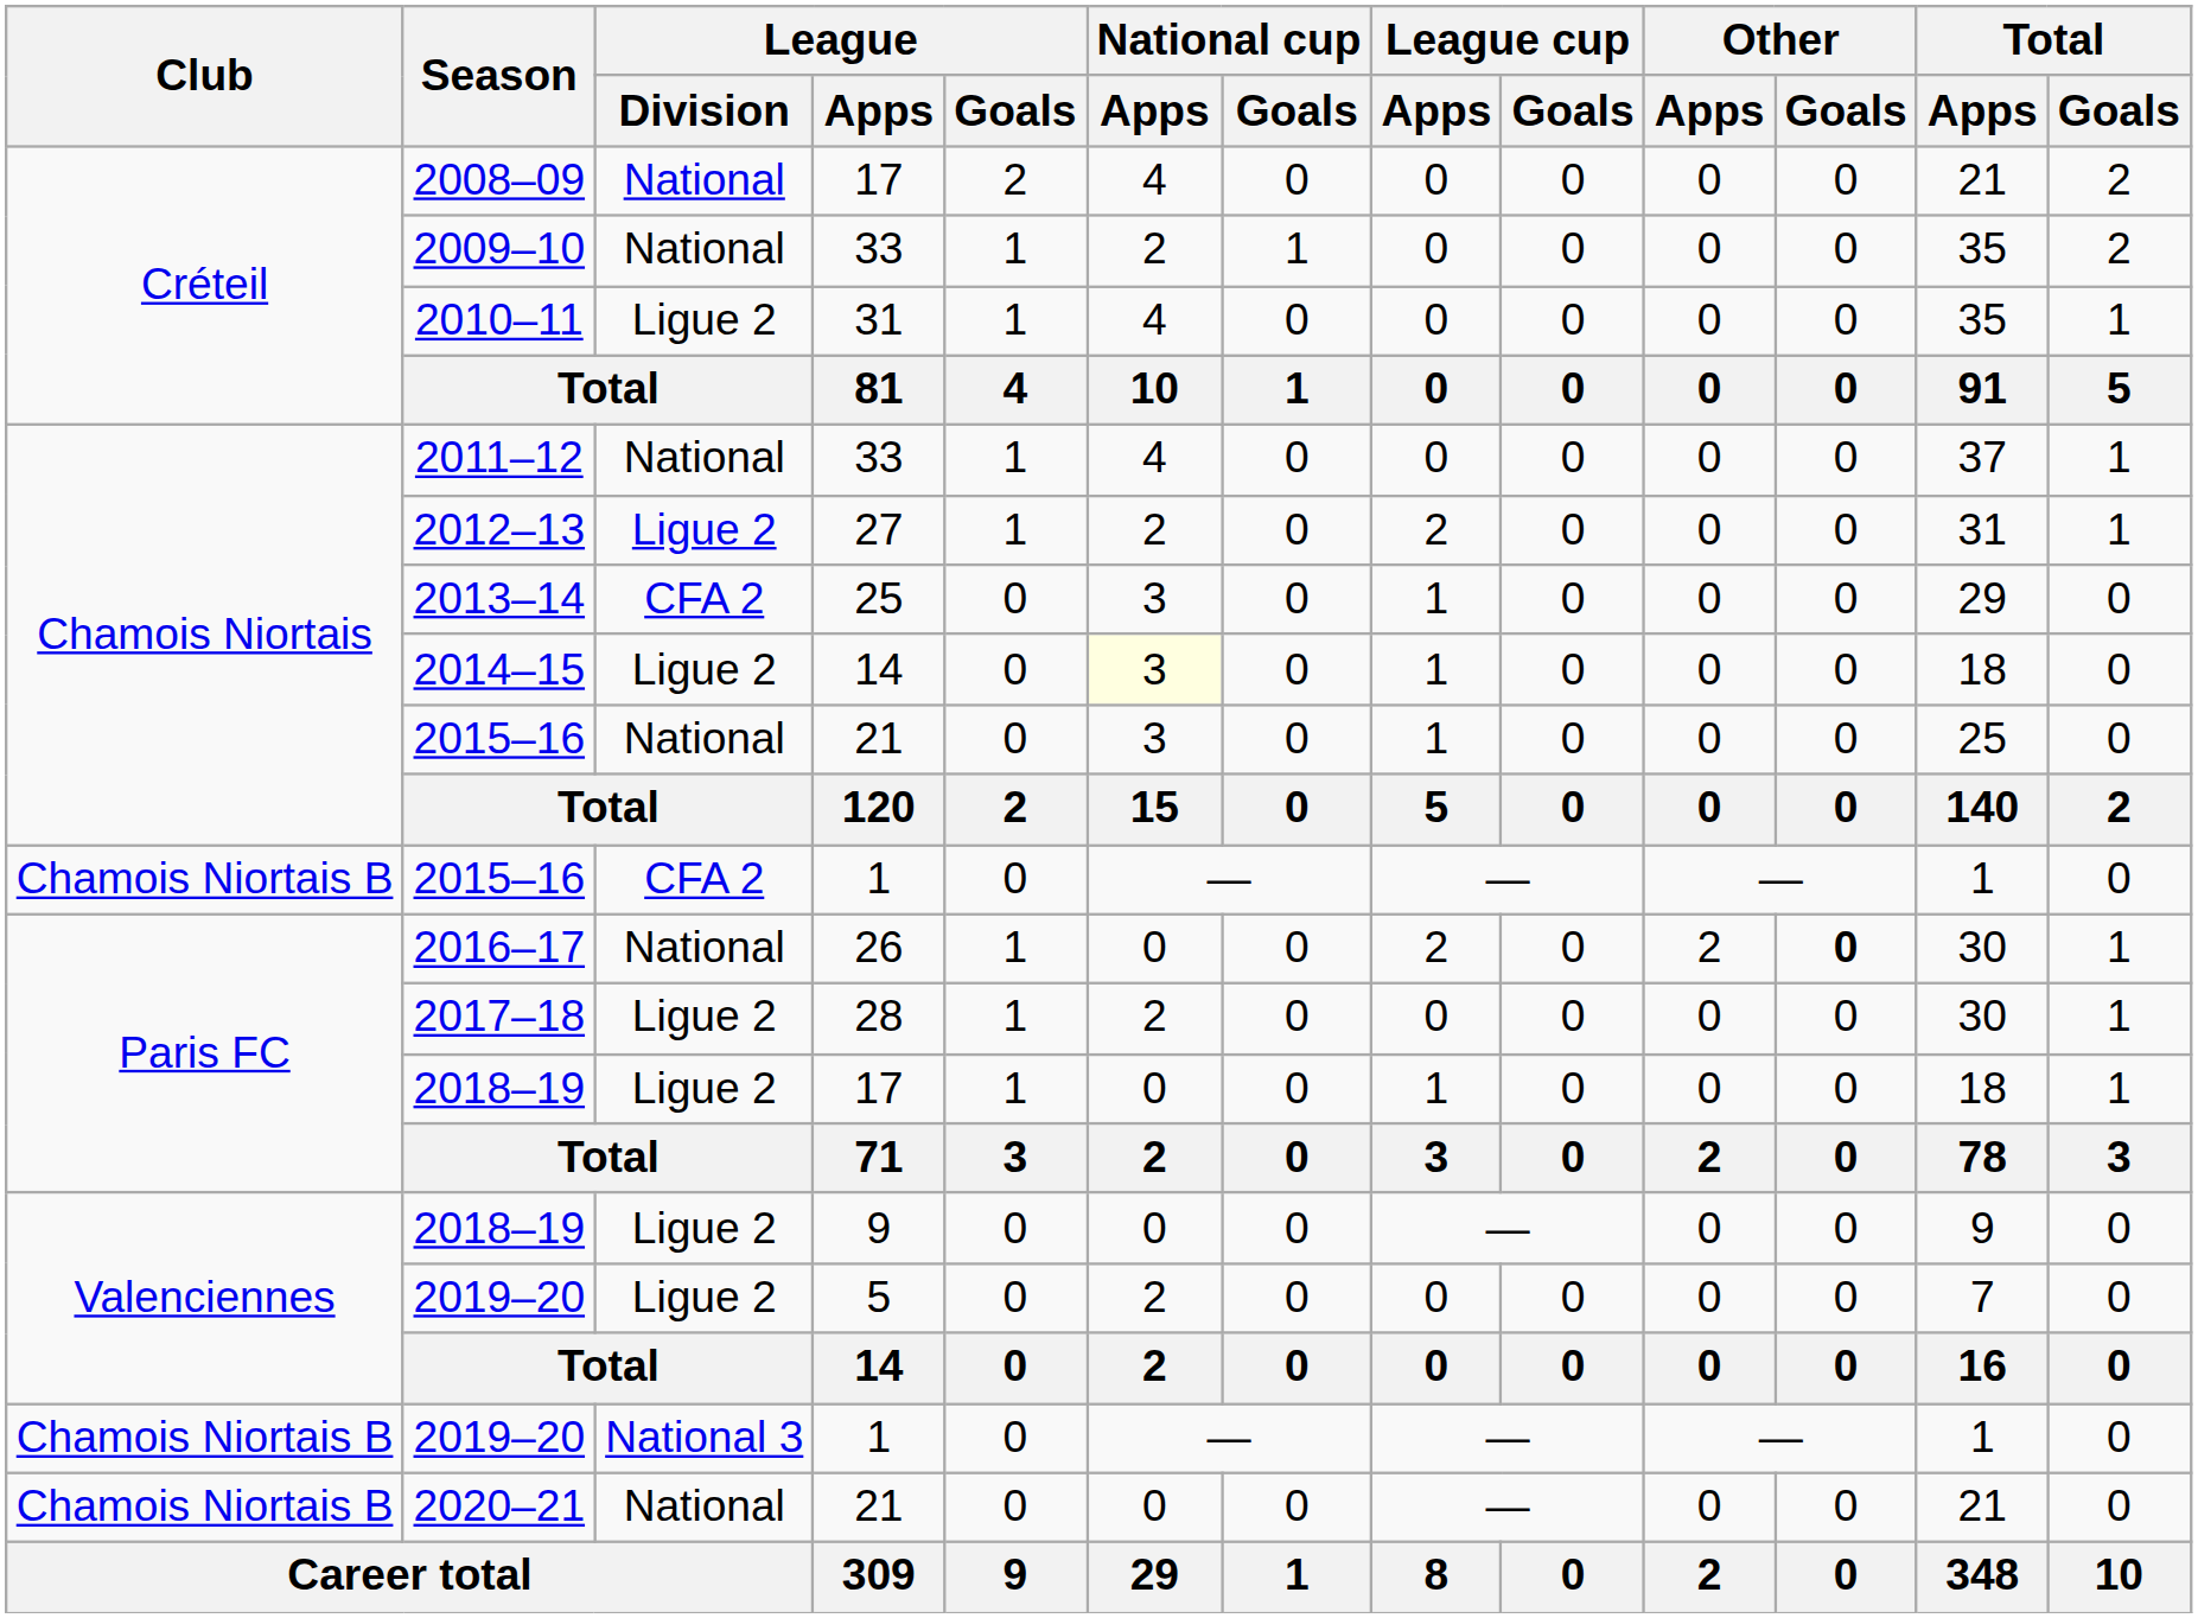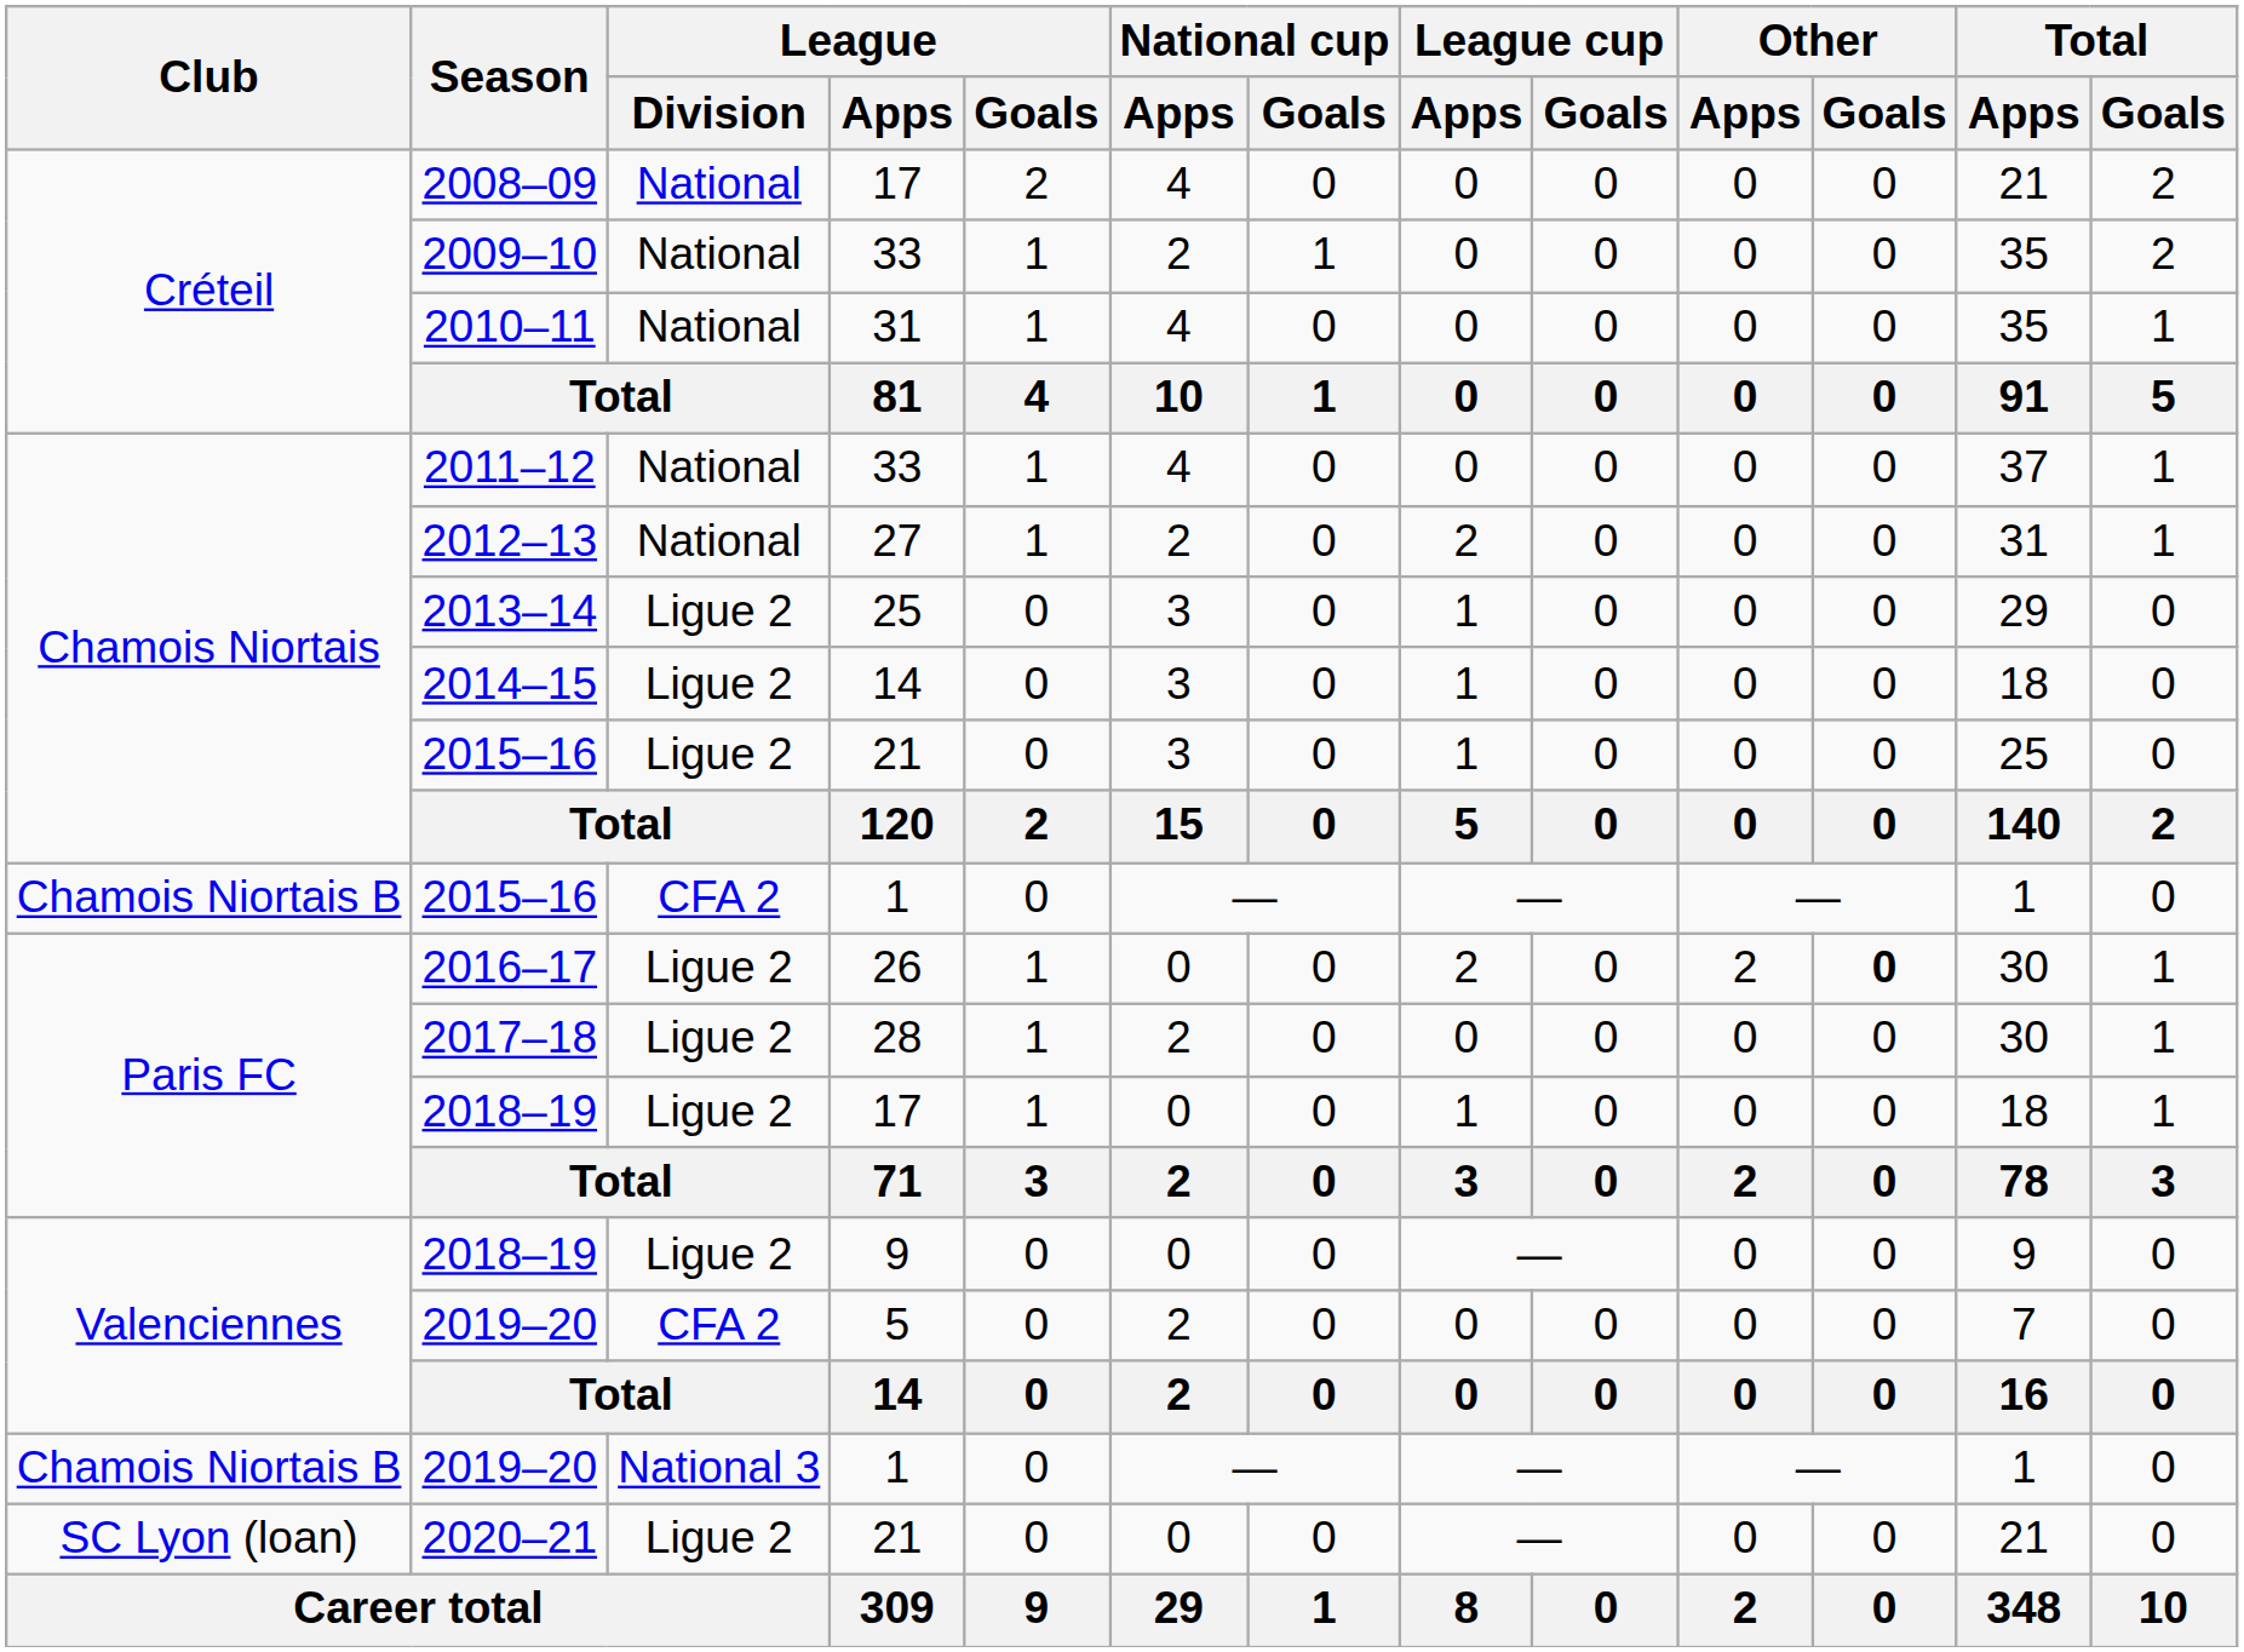2010–11 | League / Division: Ligue 2 -> National
2012–13 | League / Division: Ligue 2 -> National
2013–14 | League / Division: CFA 2 -> Ligue 2
2014–15 | National cup / Apps: lightyellow background -> no background
2015–16 / 21 | League / Division: National -> Ligue 2
2016–17 | League / Division: National -> Ligue 2
2019–20 / 5 | League / Division: Ligue 2 -> CFA 2
2020–21 | Club: Chamois Niortais B -> SC Lyon (loan)
2020–21 | League / Division: National -> Ligue 2
